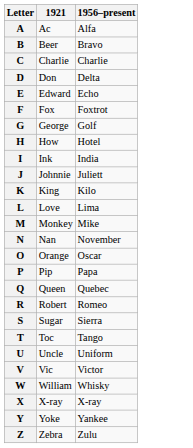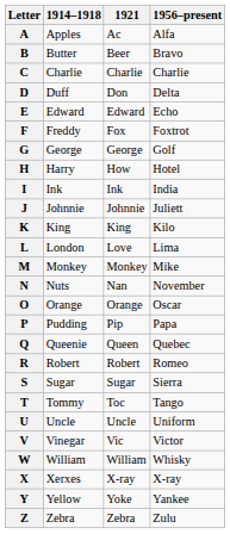+ column: 1914–1918 | Apples | Butter | Charlie | Duff | Edward | Freddy | George | Harry | Ink | Johnnie | King | London | Monkey | Nuts | Orange | Pudding | Queenie | Robert | Sugar | Tommy | Uncle | Vinegar | William | Xerxes | Yellow | Zebra
